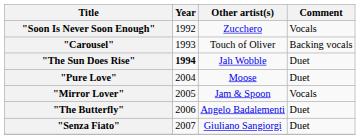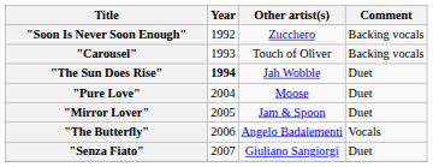"Soon Is Never Soon Enough" | Comment: Vocals -> Backing vocals
"Mirror Lover" | Comment: Vocals -> Duet
"The Butterfly" | Comment: Duet -> Vocals
